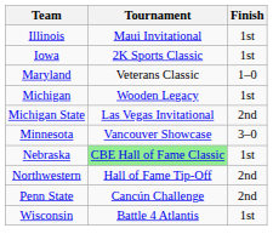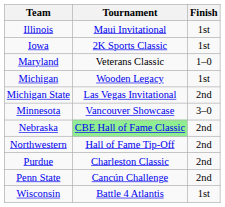Nebraska | Finish: 1st -> 2nd
+ row: Purdue | Charleston Classic | 2nd
